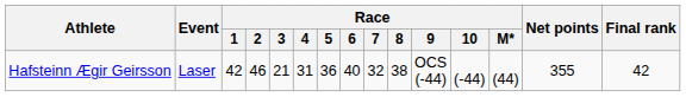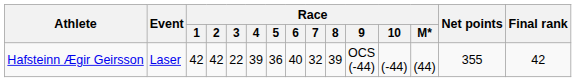Hafsteinn Ægir Geirsson | Race / 2: 46 -> 42
Hafsteinn Ægir Geirsson | Race / 3: 21 -> 22
Hafsteinn Ægir Geirsson | Race / 4: 31 -> 39
Hafsteinn Ægir Geirsson | Race / 8: 38 -> 39
